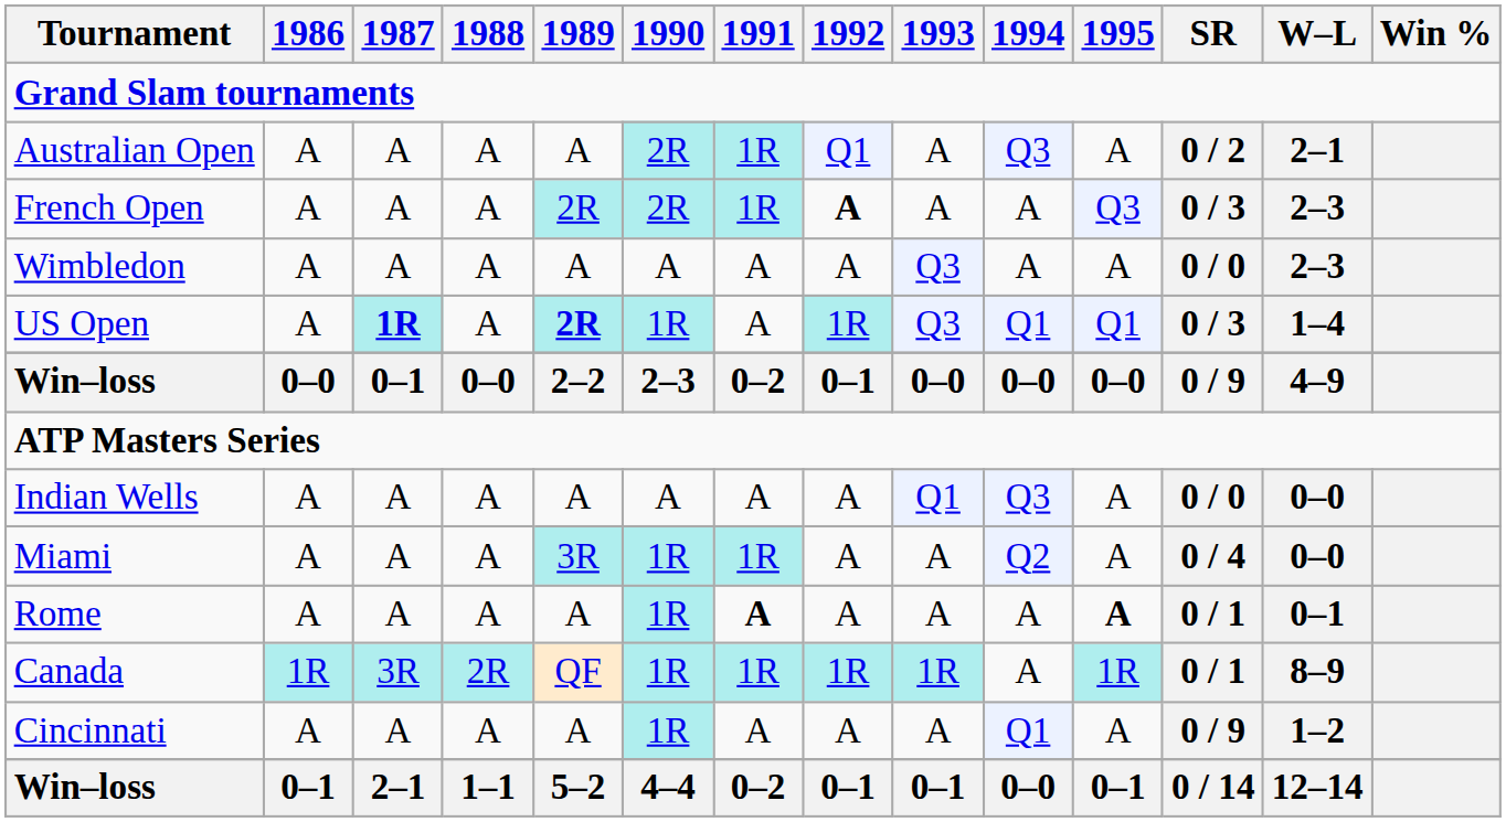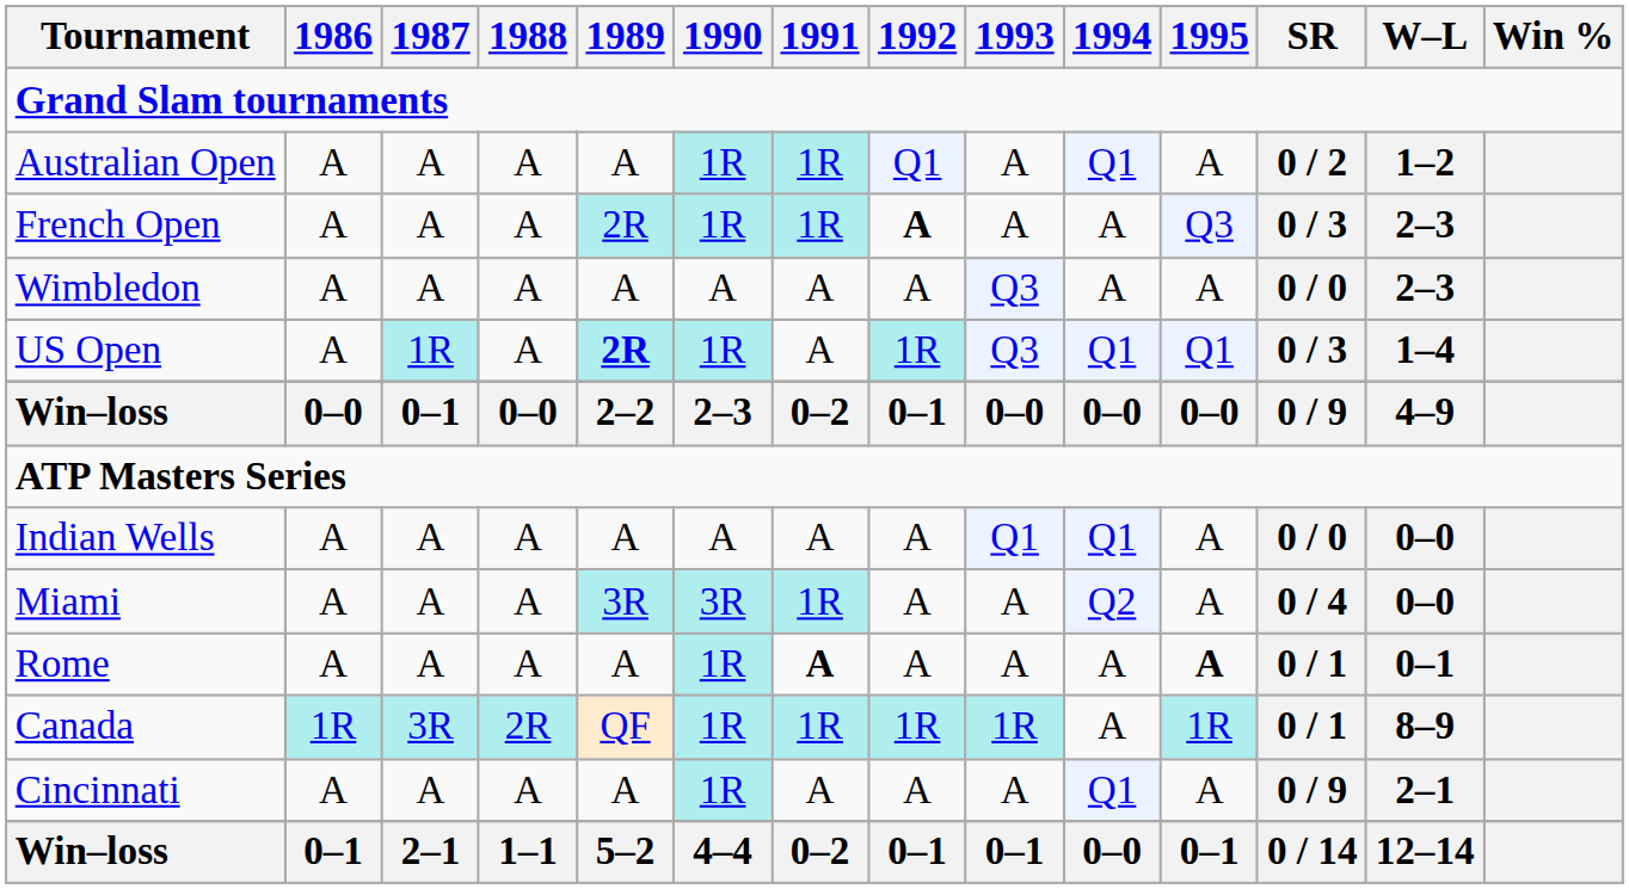Australian Open | 1990: 2R -> 1R
Australian Open | 1994: Q3 -> Q1
Australian Open | W–L: 2–1 -> 1–2
French Open | 1990: 2R -> 1R
US Open | 1987: bold -> normal
Indian Wells | 1994: Q3 -> Q1
Miami | 1990: 1R -> 3R
Cincinnati | W–L: 1–2 -> 2–1
